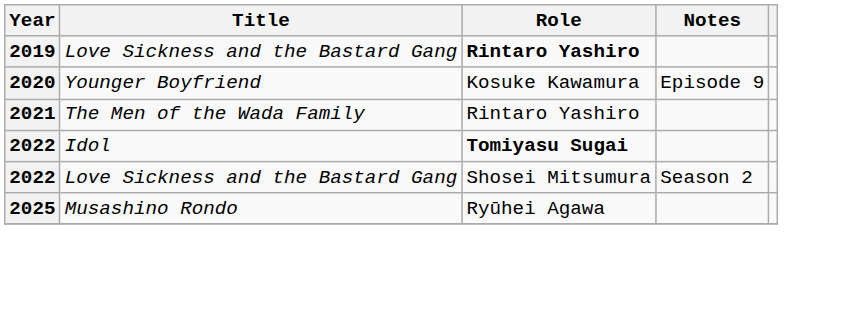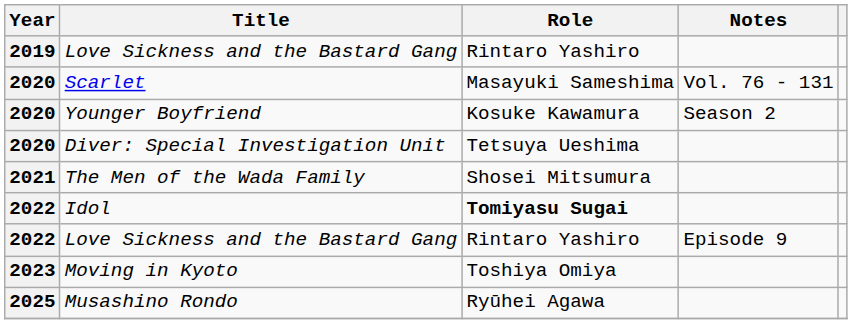2019 / Love Sickness and the Bastard Gang | Role: bold -> normal
+ row: 2020 | Scarlet | Masayuki Sameshima | Vol. 76 - 131
Younger Boyfriend | Notes: Episode 9 -> Season 2
+ row: 2020 | Diver: Special Investigation Unit | Tetsuya Ueshima
The Men of the Wada Family | Role: Rintaro Yashiro -> Shosei Mitsumura
2022 / Love Sickness and the Bastard Gang | Role: Shosei Mitsumura -> Rintaro Yashiro
2022 / Love Sickness and the Bastard Gang | Notes: Season 2 -> Episode 9
+ row: 2023 | Moving in Kyoto | Toshiya Omiya
